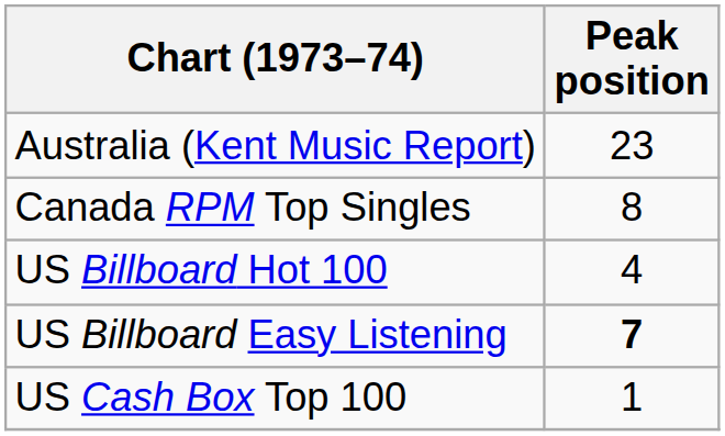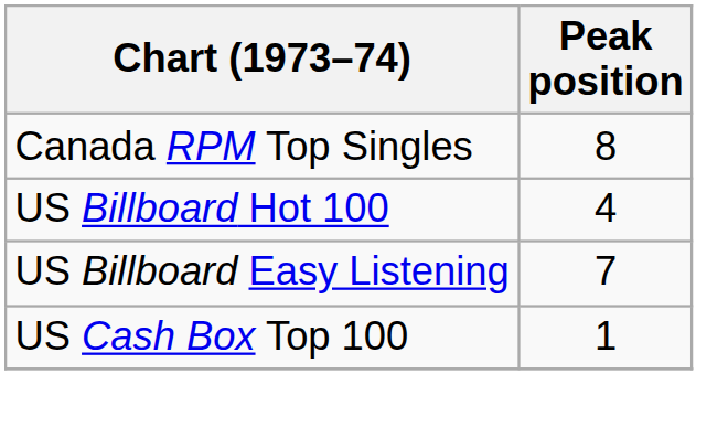- row: Australia (Kent Music Report) | 23
US Billboard Easy Listening | Peak position: bold -> normal
